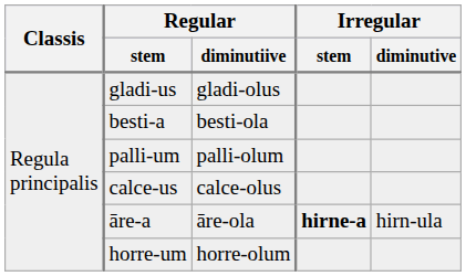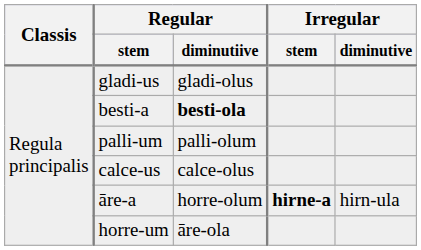besti-a | Regular / diminutiive: normal -> bold
āre-a | Regular / diminutiive: āre-ola -> horre-olum
horre-um | Regular / diminutiive: horre-olum -> āre-ola
